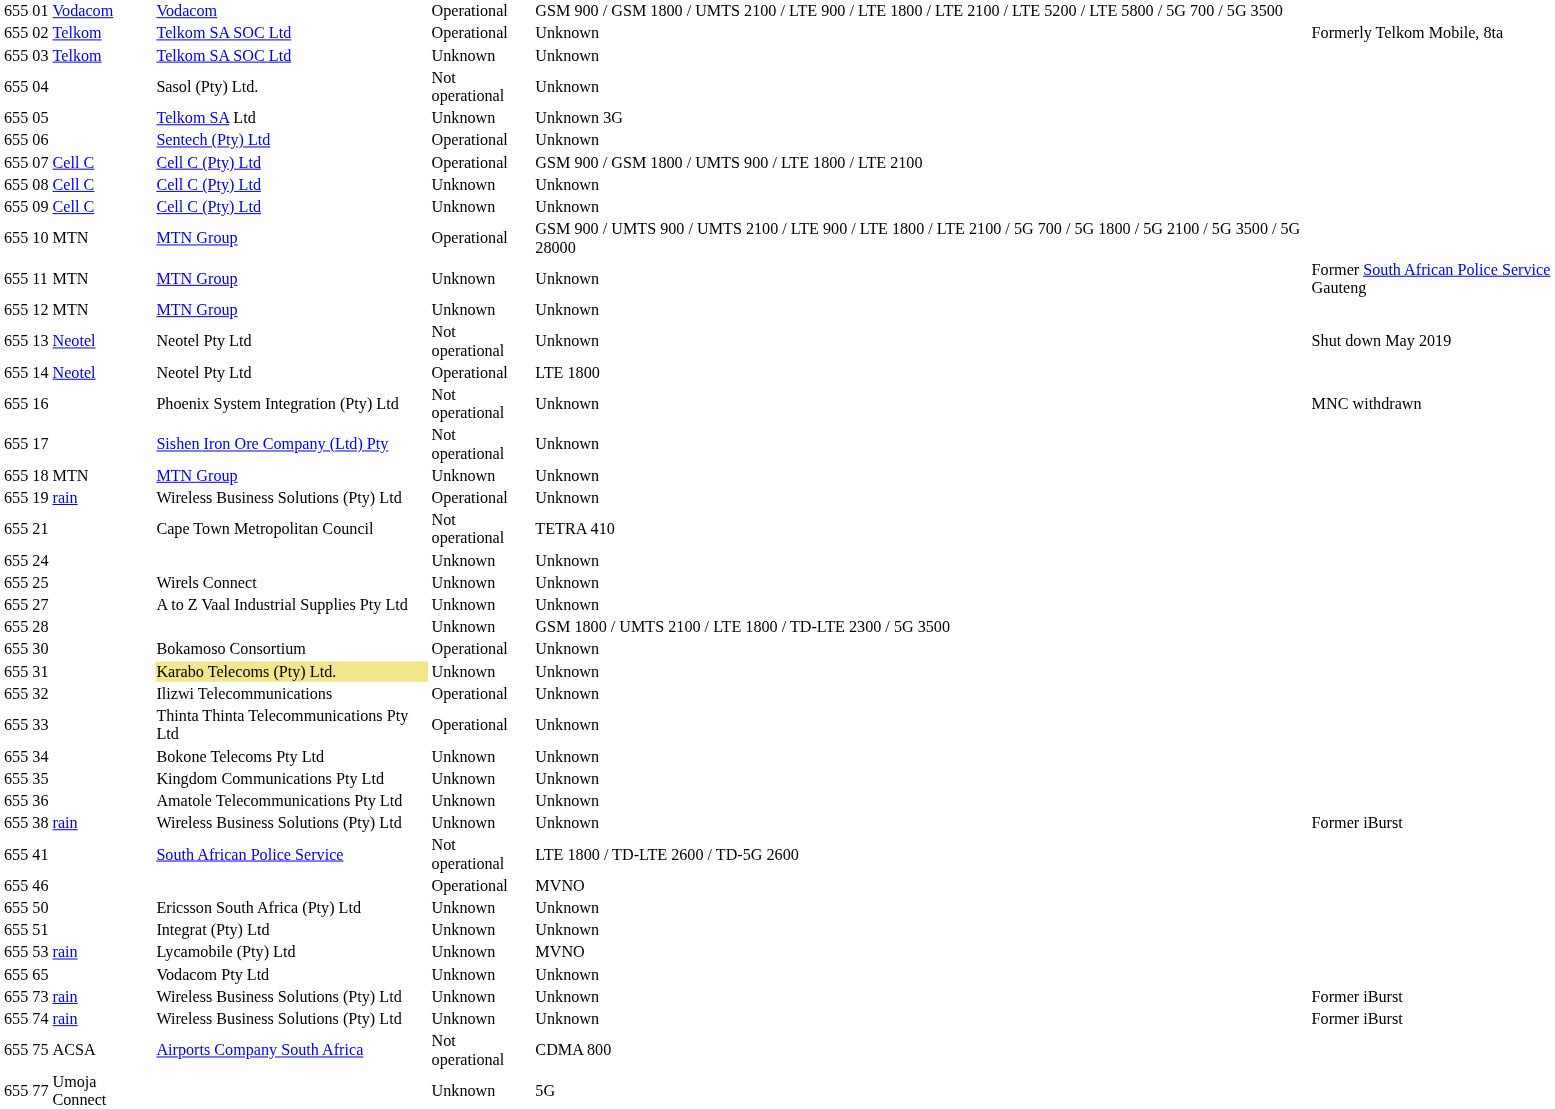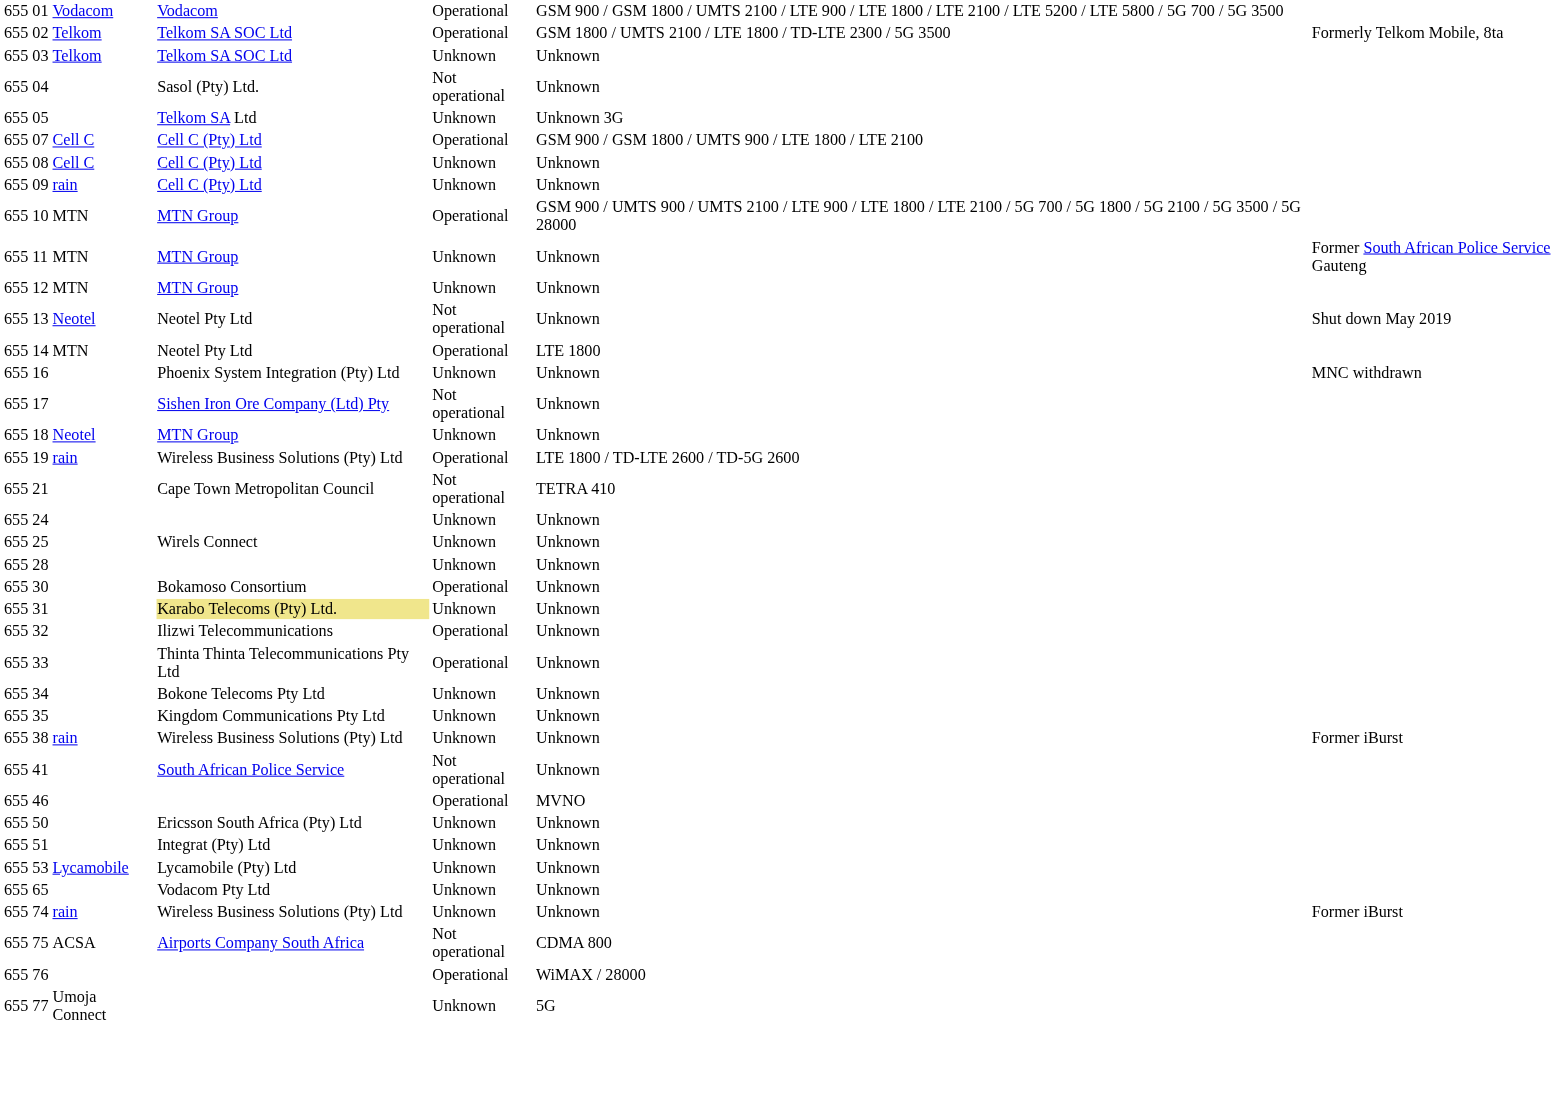02 | column 6: Unknown -> GSM 1800 / UMTS 2100 / LTE 1800 / TD-LTE 2300 / 5G 3500
- row: 655 | 06 | Sentech (Pty) Ltd | Operational | Unknown
09 | column 3: Cell C -> rain
14 | column 3: Neotel -> MTN
16 | column 5: Not operational -> Unknown
18 | column 3: MTN -> Neotel
19 | column 6: Unknown -> LTE 1800 / TD-LTE 2600 / TD-5G 2600
- row: 655 | 27 | A to Z Vaal Industrial Supplies Pty Ltd | Unknown | Unknown
28 | column 6: GSM 1800 / UMTS 2100 / LTE 1800 / TD-LTE 2300 / 5G 3500 -> Unknown
- row: 655 | 36 | Amatole Telecommunications Pty Ltd | Unknown | Unknown
41 | column 6: LTE 1800 / TD-LTE 2600 / TD-5G 2600 -> Unknown
53 | column 3: rain -> Lycamobile
53 | column 6: MVNO -> Unknown
- row: 655 | 73 | rain | Wireless Business Solutions (Pty) Ltd | Unknown | Unknown | Former iBurst
+ row: 655 | 76 | Operational | WiMAX / 28000
